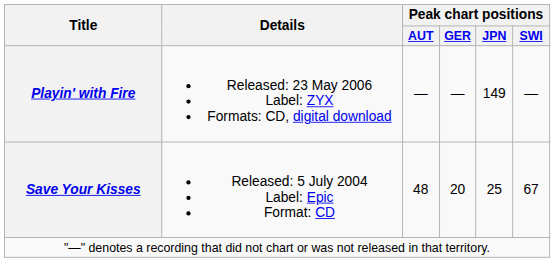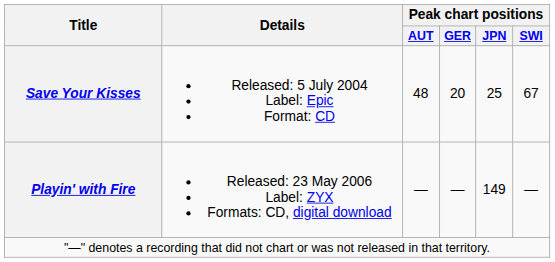rows swapped: Save Your Kisses <-> Playin' with Fire
